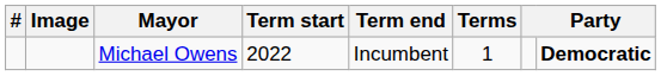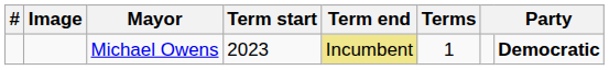Michael Owens | Term start: 2022 -> 2023
Michael Owens | Term end: no background -> khaki background
